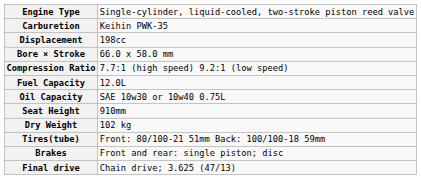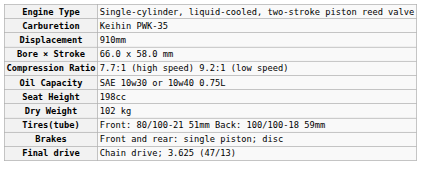Displacement | column 2: 198cc -> 910mm
- row: Fuel Capacity | 12.0L
Seat Height | column 2: 910mm -> 198cc
